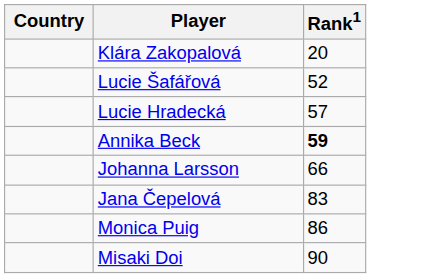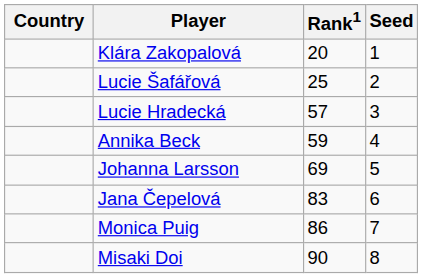+ column: Seed | 1 | 2 | 3 | 4 | 5 | 6 | 7 | 8
Lucie Šafářová | Rank1: 52 -> 25
Annika Beck | Rank1: bold -> normal
Johanna Larsson | Rank1: 66 -> 69
